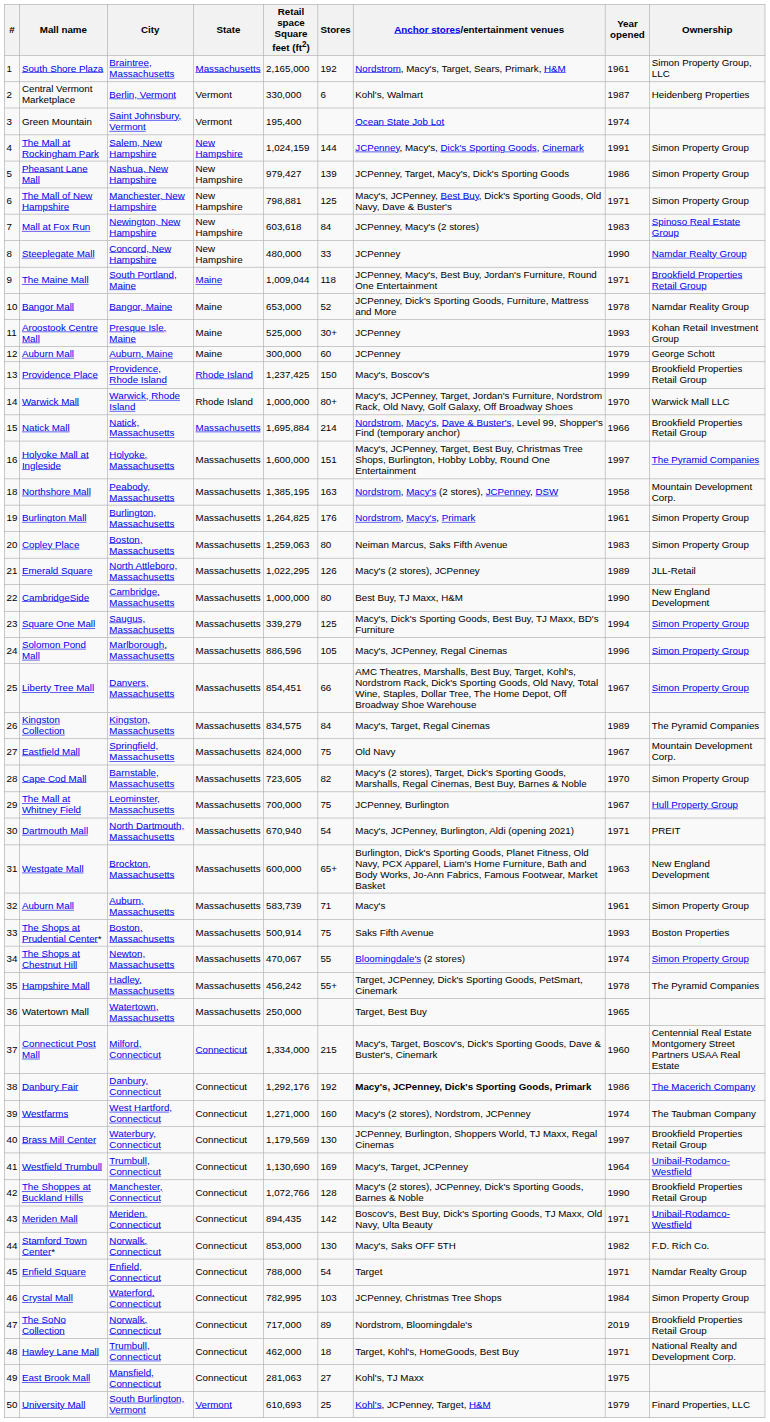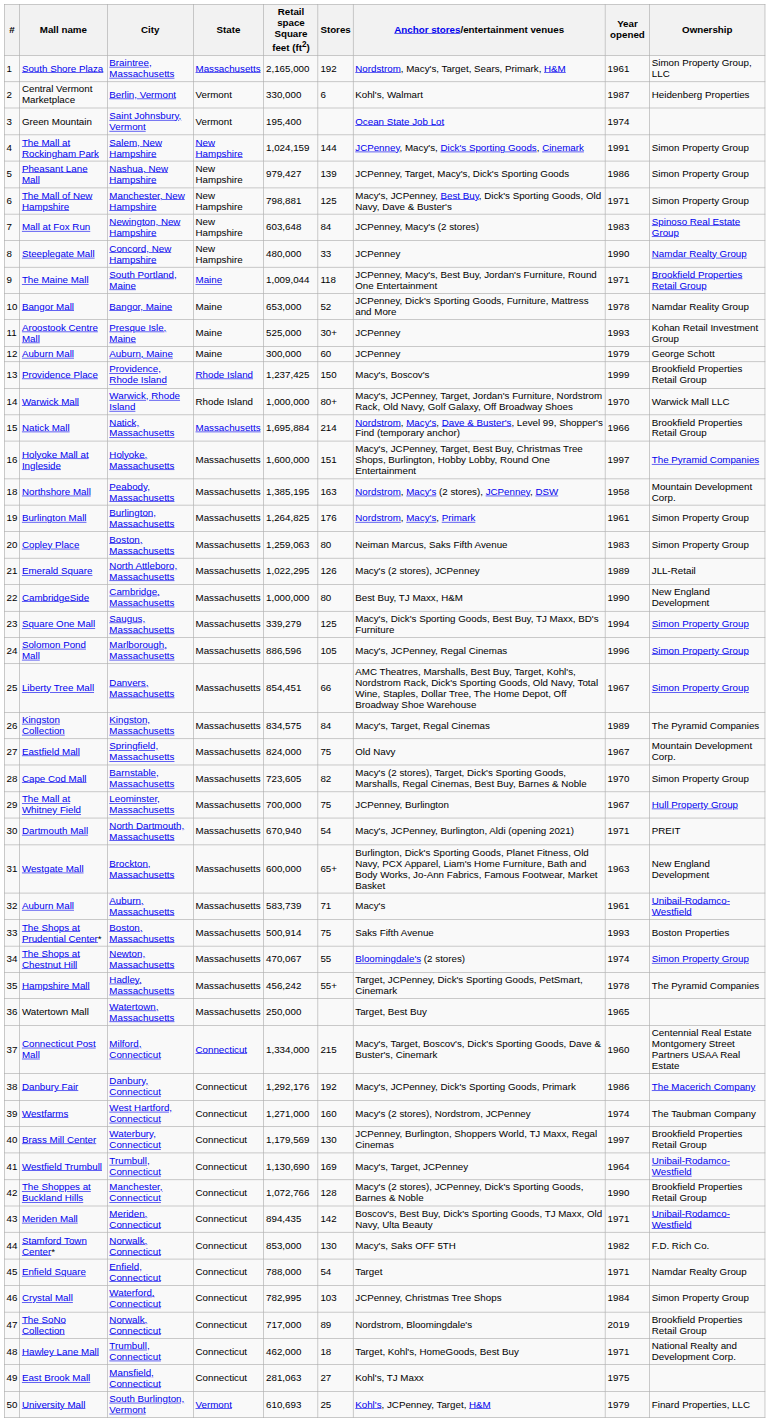Mall at Fox Run | Retail space Square feet (ft2): 603,618 -> 603,648
Auburn Mall / Auburn, Massachusetts | Ownership: Simon Property Group -> Unibail-Rodamco-Westfield
Danbury Fair | Anchor stores/entertainment venues: bold -> normal
